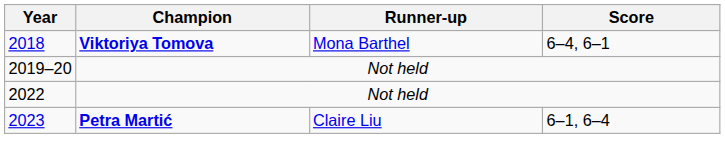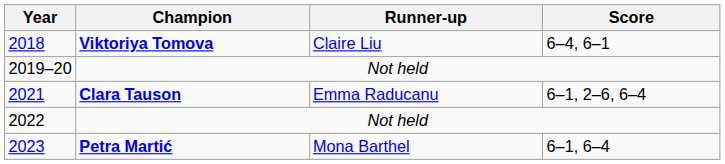2018 | Runner-up: Mona Barthel -> Claire Liu
+ row: 2021 | Clara Tauson | Emma Raducanu | 6–1, 2–6, 6–4
2023 | Runner-up: Claire Liu -> Mona Barthel
